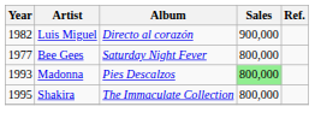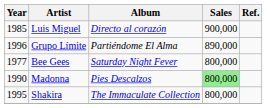Luis Miguel | Year: 1982 -> 1985
+ row: 1996 | Grupo Límite | Partiéndome El Alma | 890,000
Madonna | Year: 1993 -> 1990
